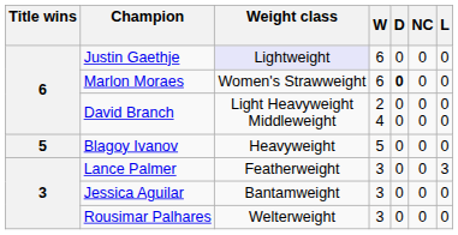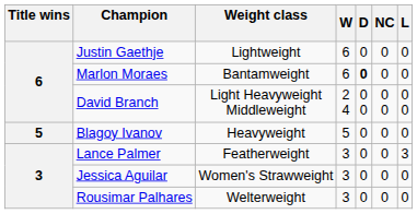Justin Gaethje | Weight class: lavender background -> no background
Marlon Moraes | Weight class: Women's Strawweight -> Bantamweight
Jessica Aguilar | Weight class: Bantamweight -> Women's Strawweight
